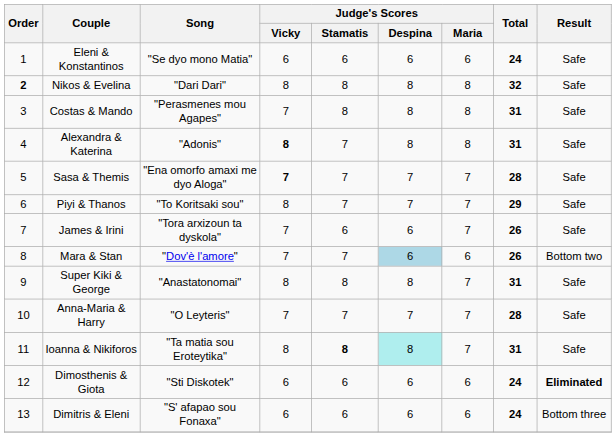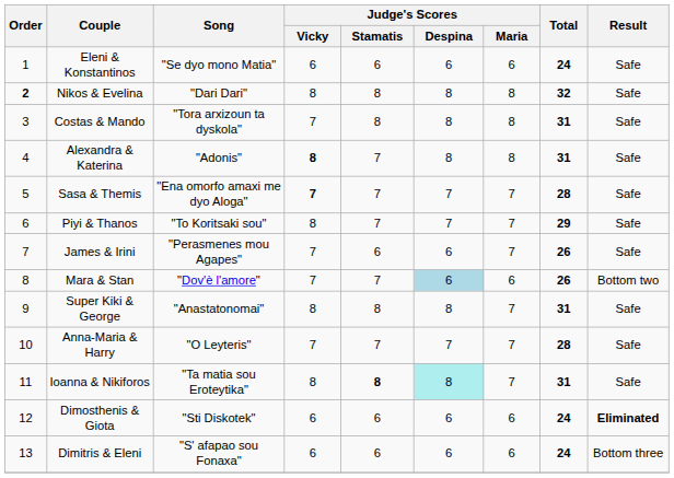Costas & Mando | Song: "Perasmenes mou Agapes" -> "Tora arxizoun ta dyskola"
James & Irini | Song: "Tora arxizoun ta dyskola" -> "Perasmenes mou Agapes"
